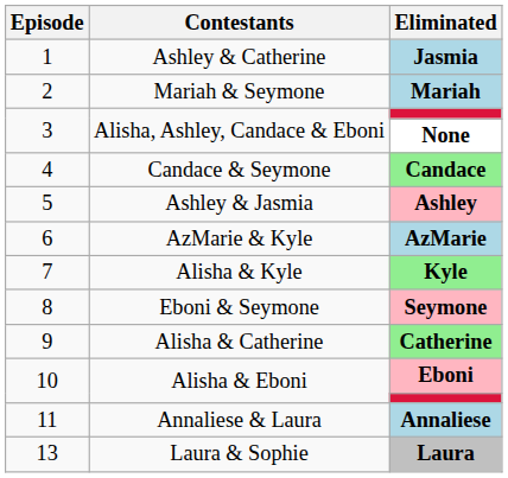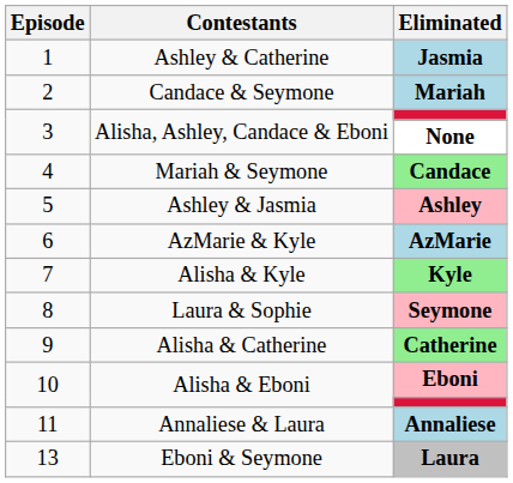Mariah | Contestants: Mariah & Seymone -> Candace & Seymone
Candace | Contestants: Candace & Seymone -> Mariah & Seymone
Seymone | Contestants: Eboni & Seymone -> Laura & Sophie
Laura | Contestants: Laura & Sophie -> Eboni & Seymone
